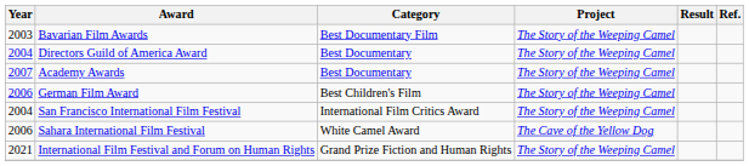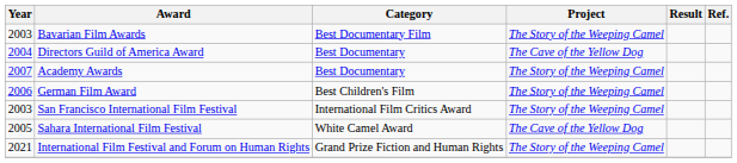Directors Guild of America Award | Project: The Story of the Weeping Camel -> The Cave of the Yellow Dog
San Francisco International Film Festival | Year: 2004 -> 2003
Sahara International Film Festival | Year: 2006 -> 2005
